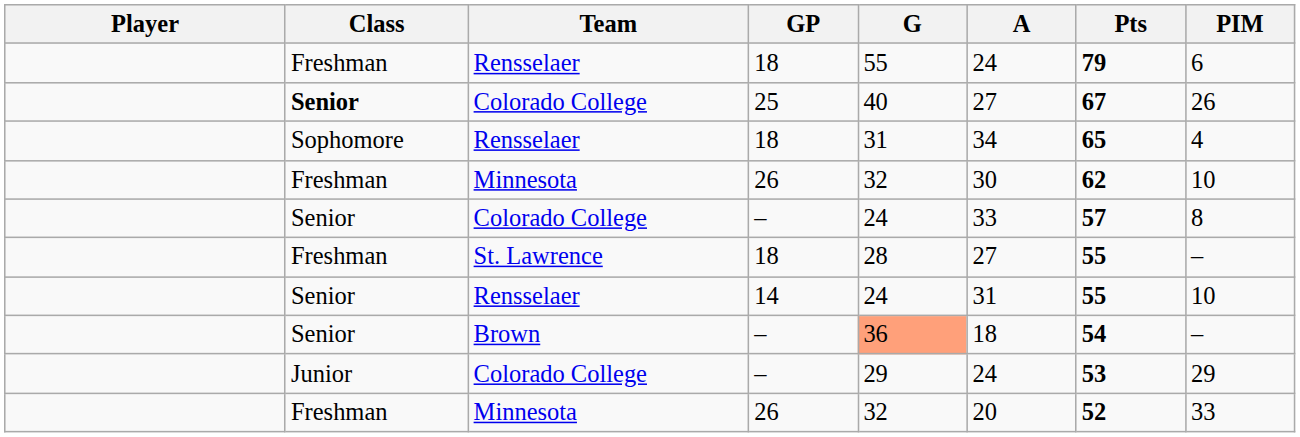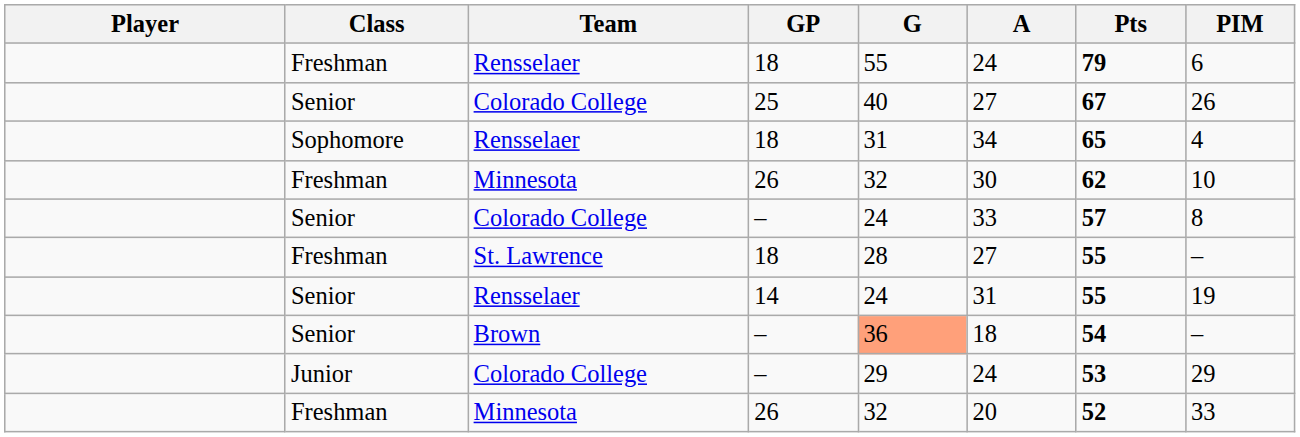Colorado College / 25 | Class: bold -> normal
Rensselaer / 14 | PIM: 10 -> 19
